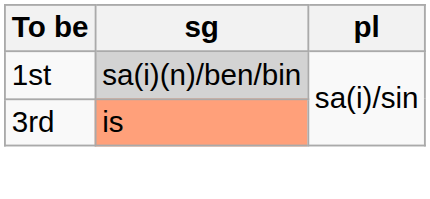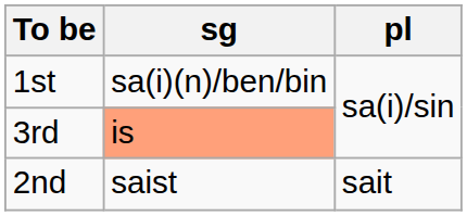1st | sg: lightgrey background -> no background
+ row: 2nd | saist | sait
